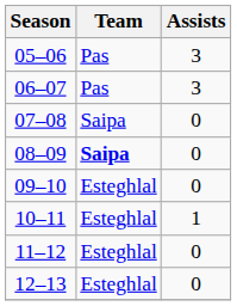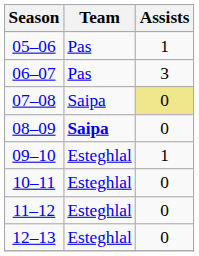05–06 | Assists: 3 -> 1
07–08 | Assists: no background -> khaki background
09–10 | Assists: 0 -> 1
10–11 | Assists: 1 -> 0
